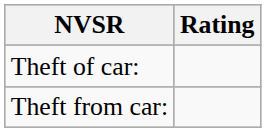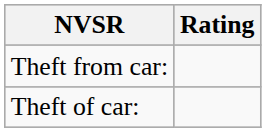rows swapped: Theft of car: <-> Theft from car:
